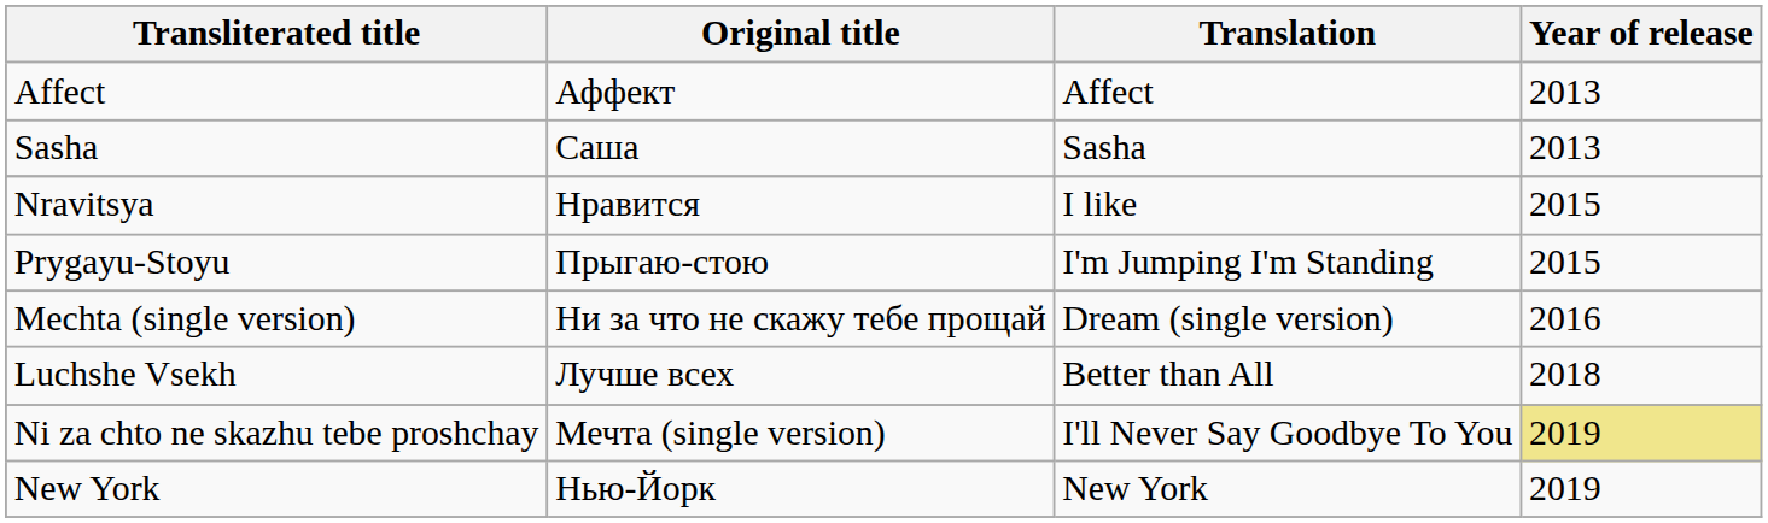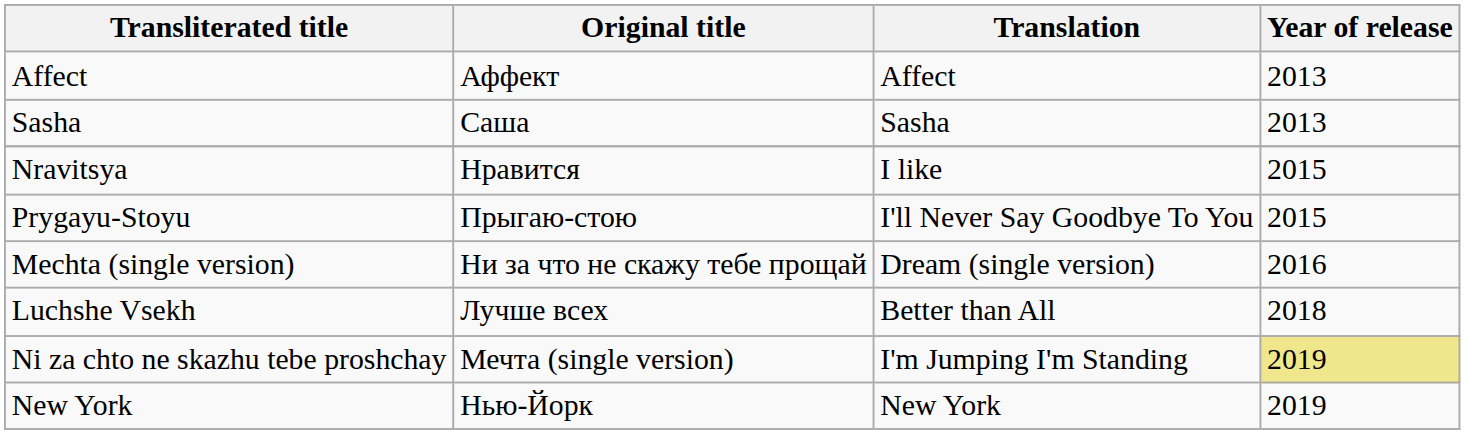Prygayu-Stoyu | Translation: I'm Jumping I'm Standing -> I'll Never Say Goodbye To You
Ni za chto ne skazhu tebe proshchay | Translation: I'll Never Say Goodbye To You -> I'm Jumping I'm Standing
